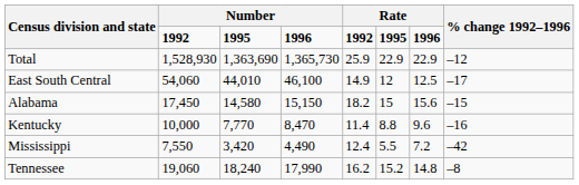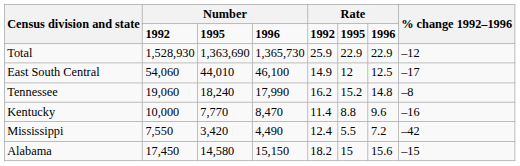rows swapped: Alabama <-> Tennessee
